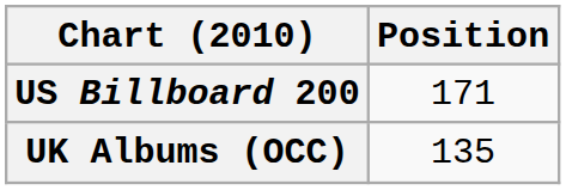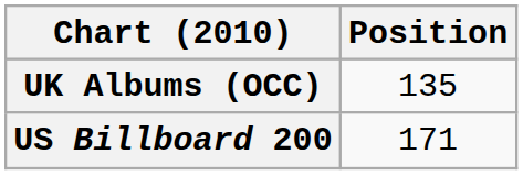rows swapped: UK Albums (OCC) <-> US Billboard 200
